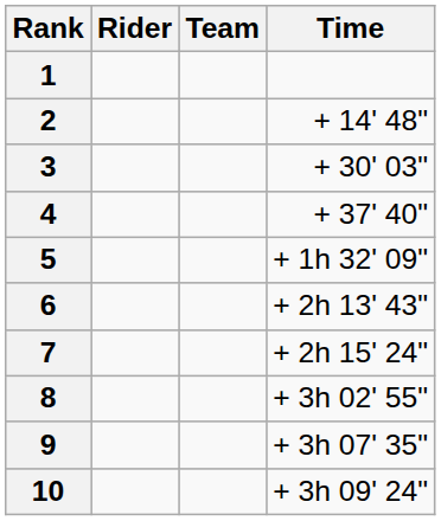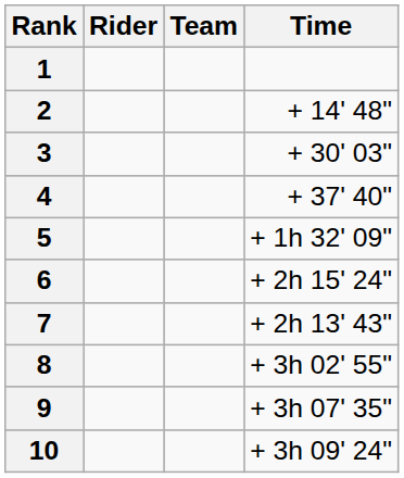6 | Time: + 2h 13' 43" -> + 2h 15' 24"
7 | Time: + 2h 15' 24" -> + 2h 13' 43"
